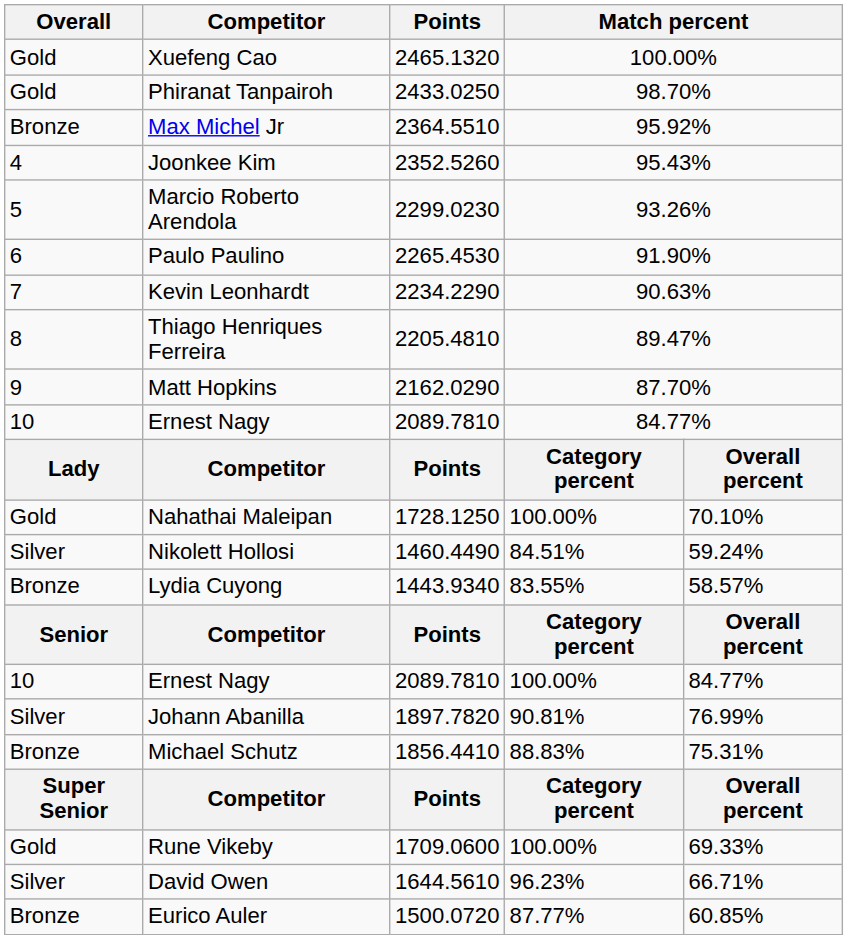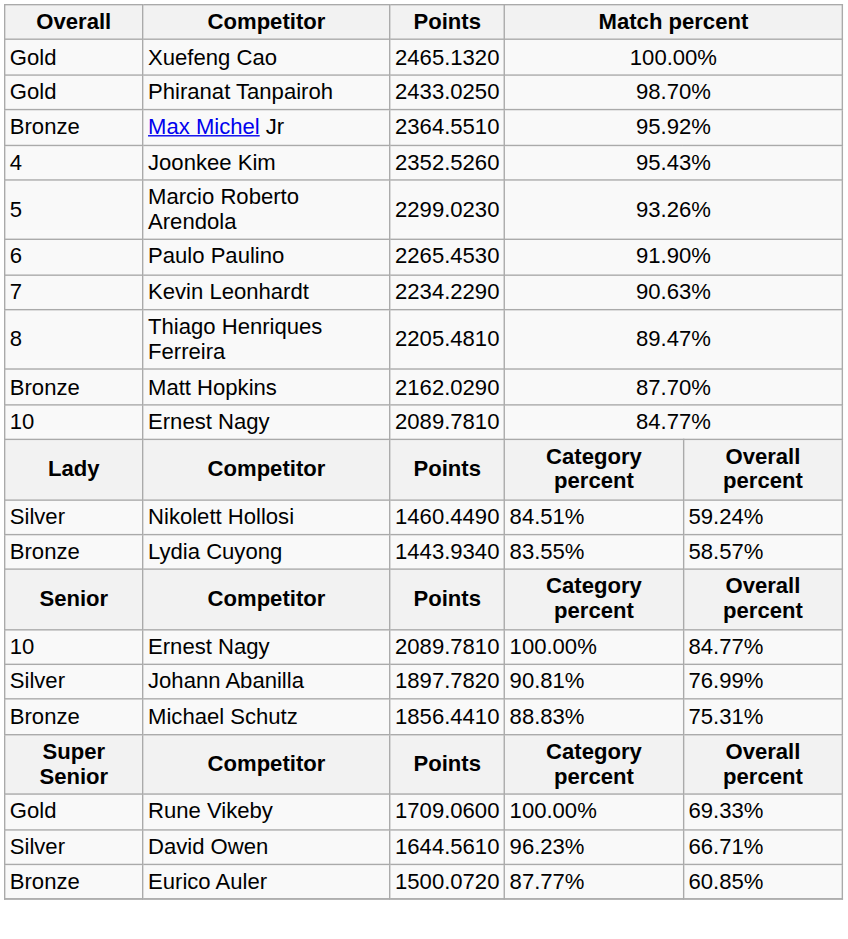Matt Hopkins | Overall: 9 -> Bronze
- row: Gold | Nahathai Maleipan | 1728.1250 | 100.00% | 70.10%
